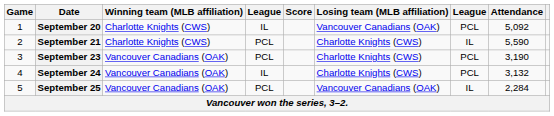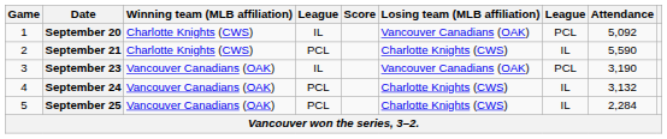September 23 | column 4: PCL -> IL
September 23 | Losing team (MLB affiliation): Charlotte Knights (CWS) -> Vancouver Canadians (OAK)
September 24 | column 4: IL -> PCL
September 24 | column 7: PCL -> IL
September 25 | Losing team (MLB affiliation): Vancouver Canadians (OAK) -> Charlotte Knights (CWS)
